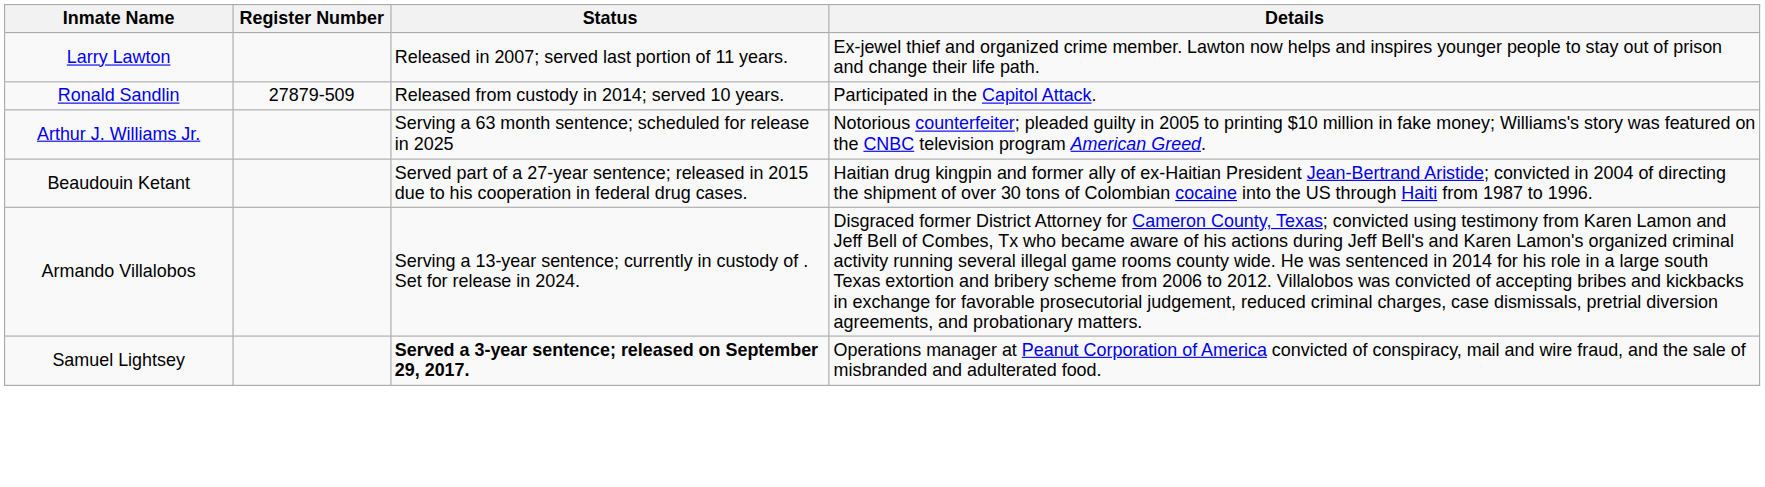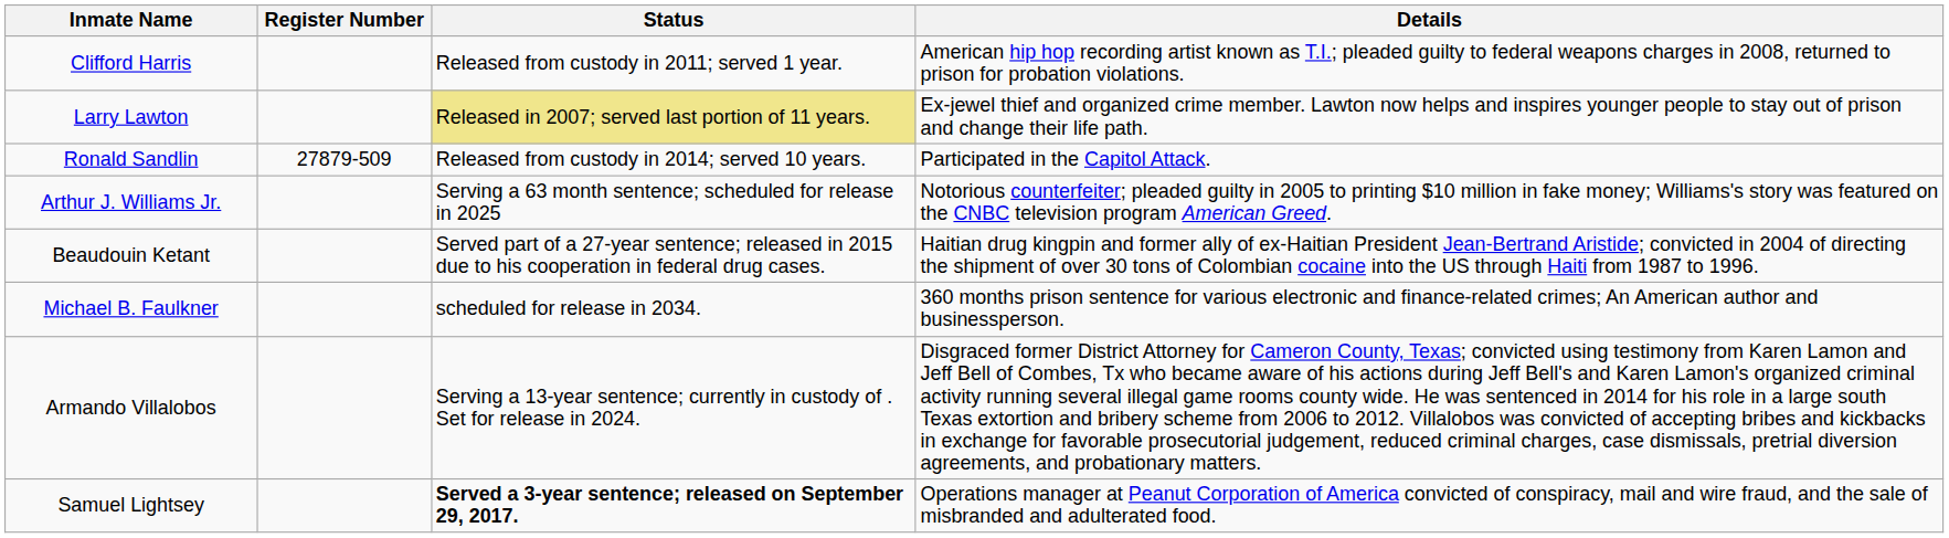+ row: Clifford Harris | Released from custody in 2011; served 1 year. | American hip hop recording artist known as T.I.; pleaded guilty to federal weapons charges in 2008, returned to prison for probation violations.
Larry Lawton | Status: no background -> khaki background
+ row: Michael B. Faulkner | scheduled for release in 2034. | 360 months prison sentence for various electronic and finance-related crimes; An American author and businessperson.
